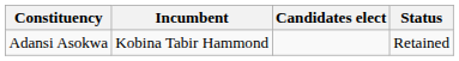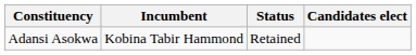columns swapped: Status <-> Candidates elect
